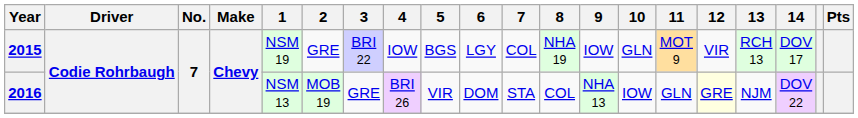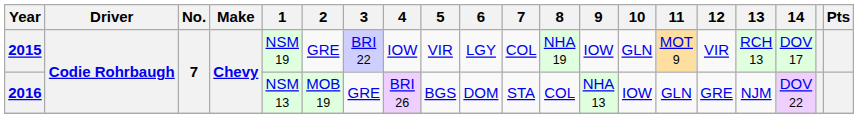2015 | 5: BGS -> VIR
2016 | 5: VIR -> BGS
2016 | 12: lightyellow background -> no background
